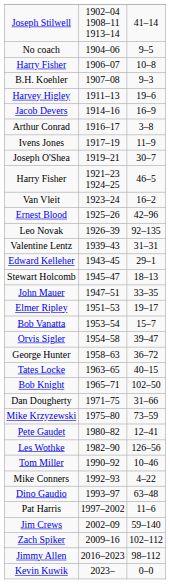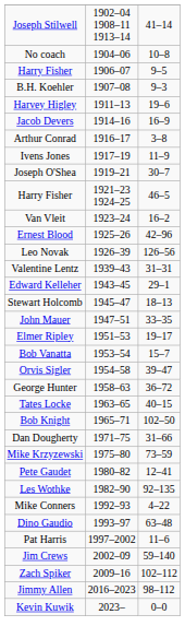No coach | column 3: 9–5 -> 10–8
Harry Fisher / 1906–07 | column 3: 10–8 -> 9–5
Leo Novak | column 3: 92–135 -> 126–56
Les Wothke | column 3: 126–56 -> 92–135
- row: Tom Miller | 1990–92 | 10–46
